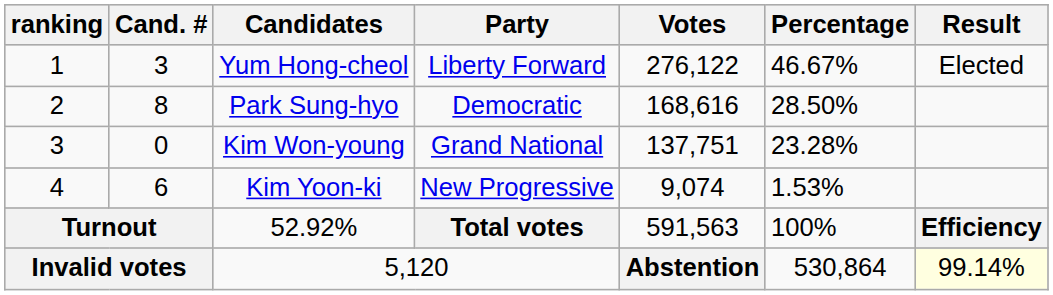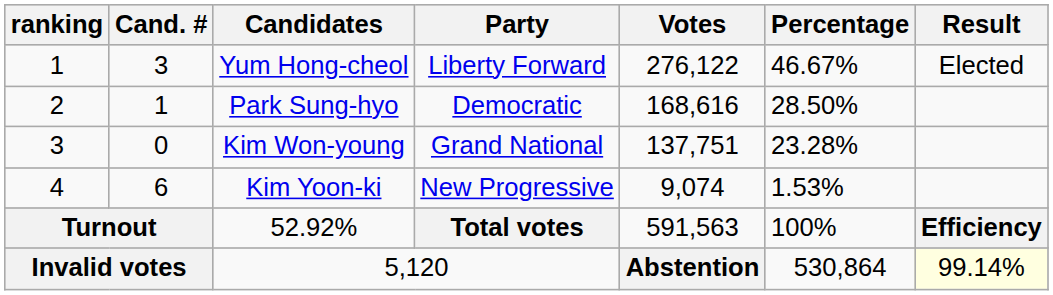Park Sung-hyo | Cand. #: 8 -> 1
